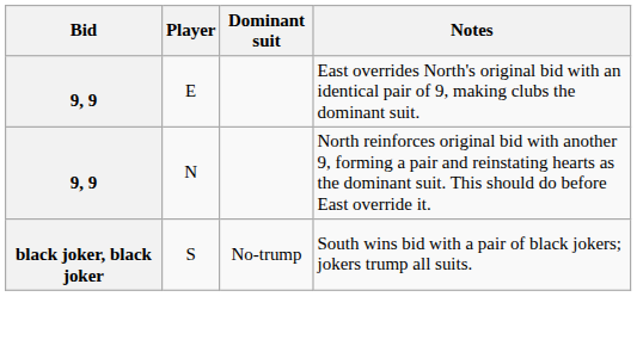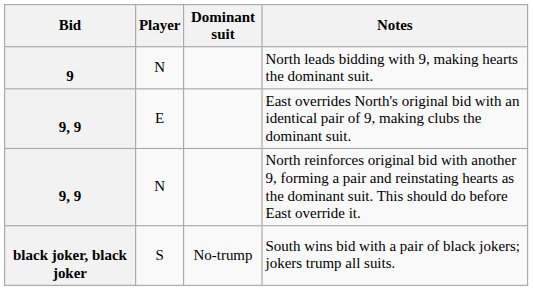+ row: 9 | N | North leads bidding with 9, making hearts the dominant suit.
